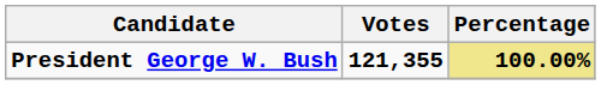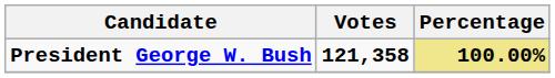President George W. Bush | Votes: 121,355 -> 121,358
